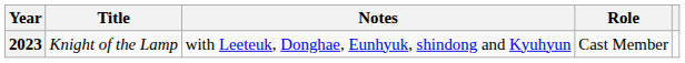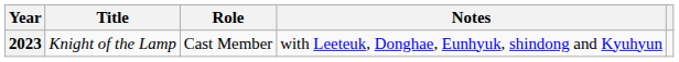columns swapped: Role <-> Notes
